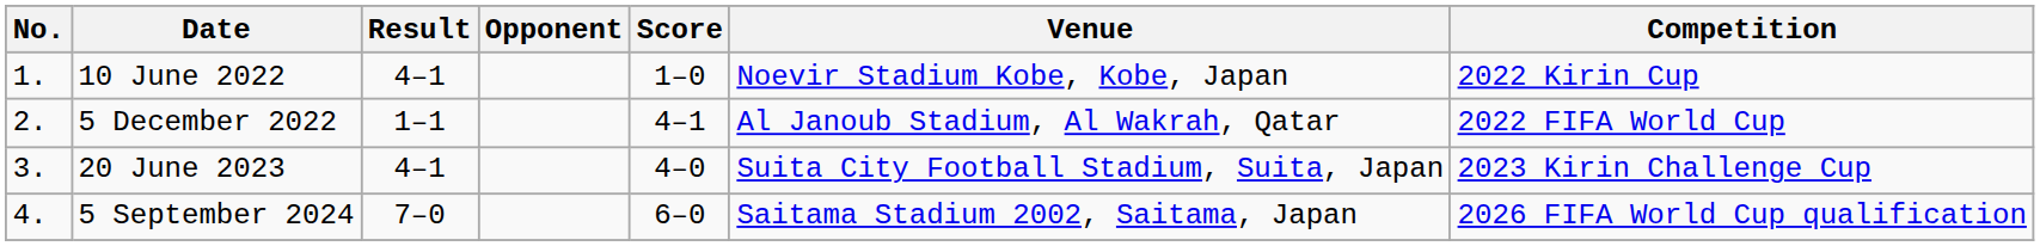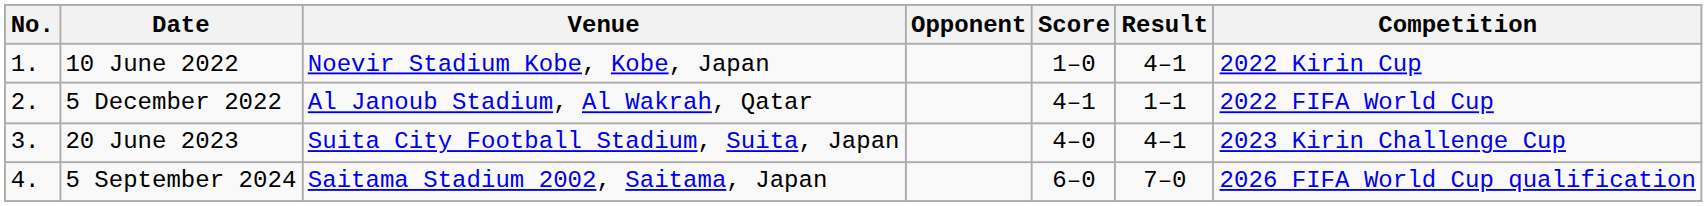columns swapped: Venue <-> Result
